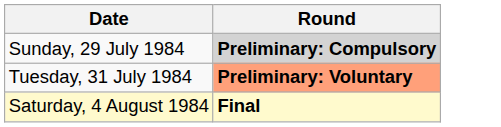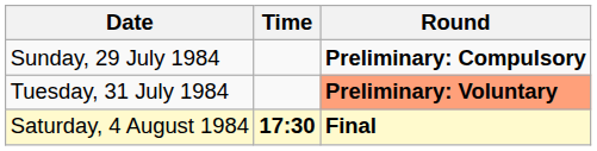+ column: Time | 17:30
Sunday, 29 July 1984 | Round: lightgrey background -> no background
